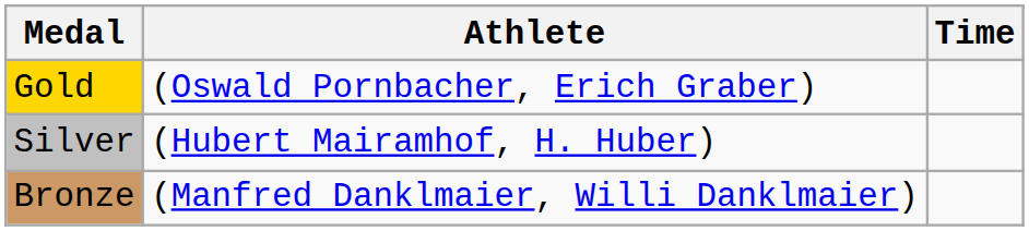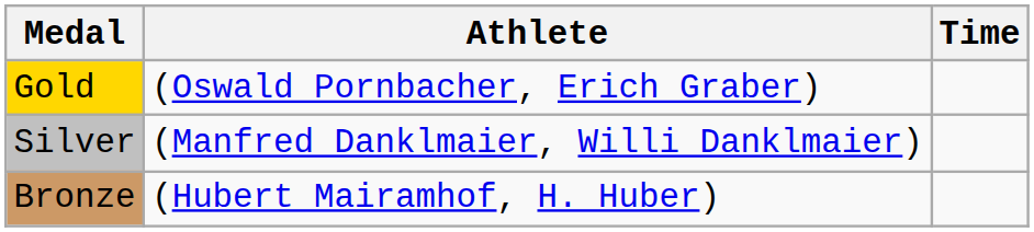Silver | Athlete: (Hubert Mairamhof, H. Huber) -> (Manfred Danklmaier, Willi Danklmaier)
Bronze | Athlete: (Manfred Danklmaier, Willi Danklmaier) -> (Hubert Mairamhof, H. Huber)
